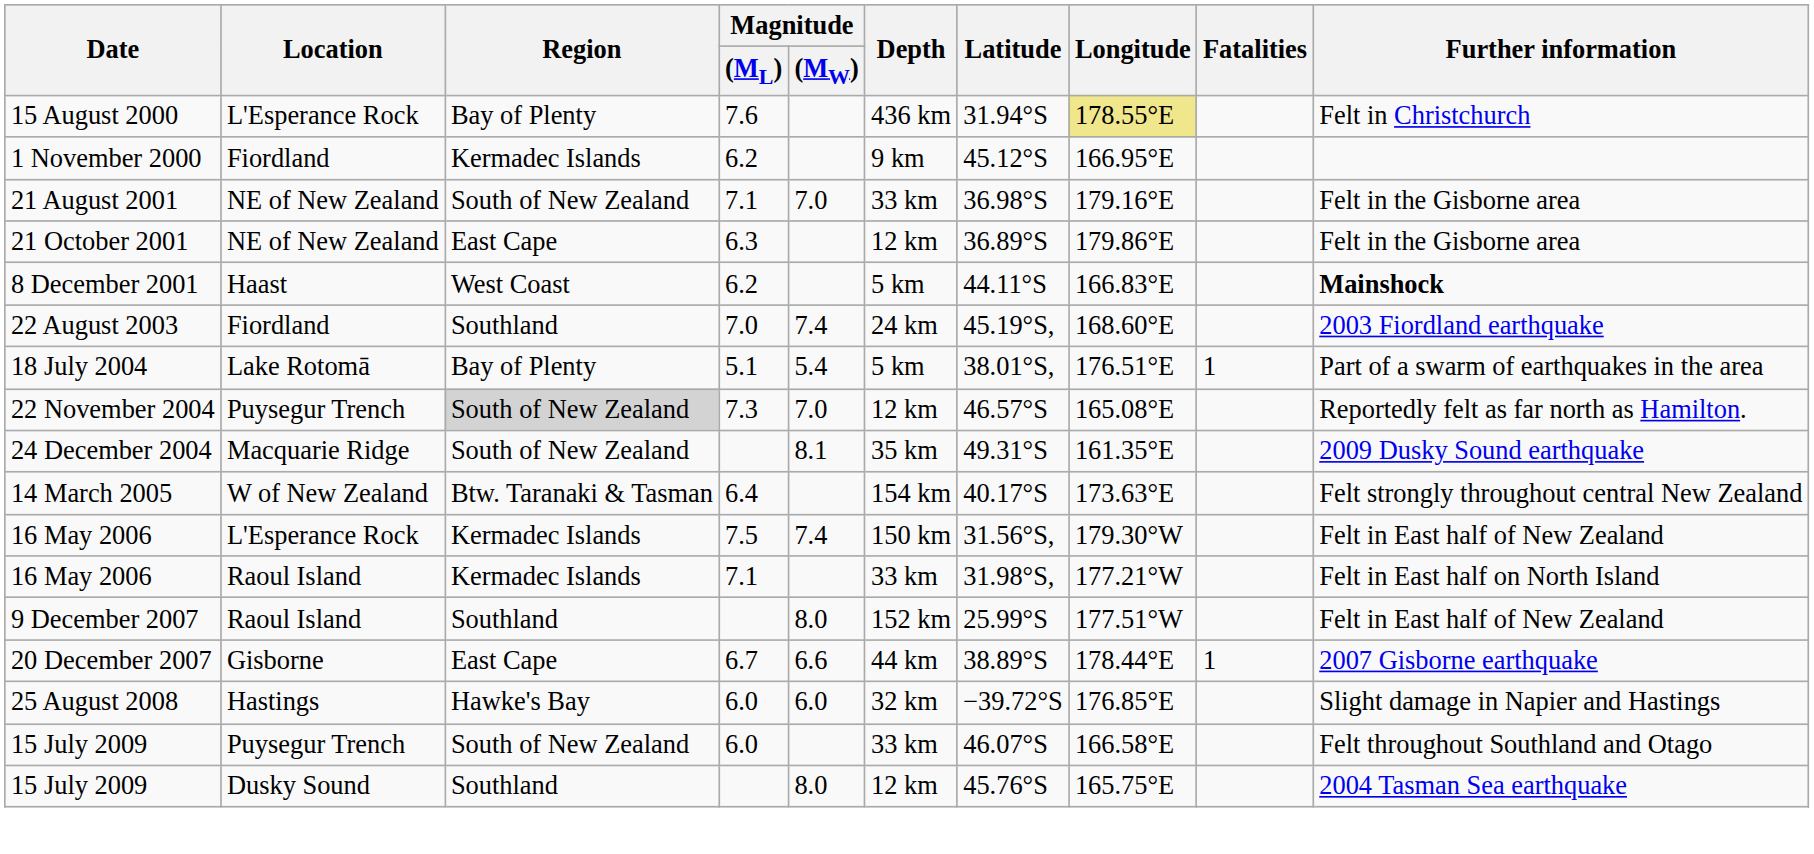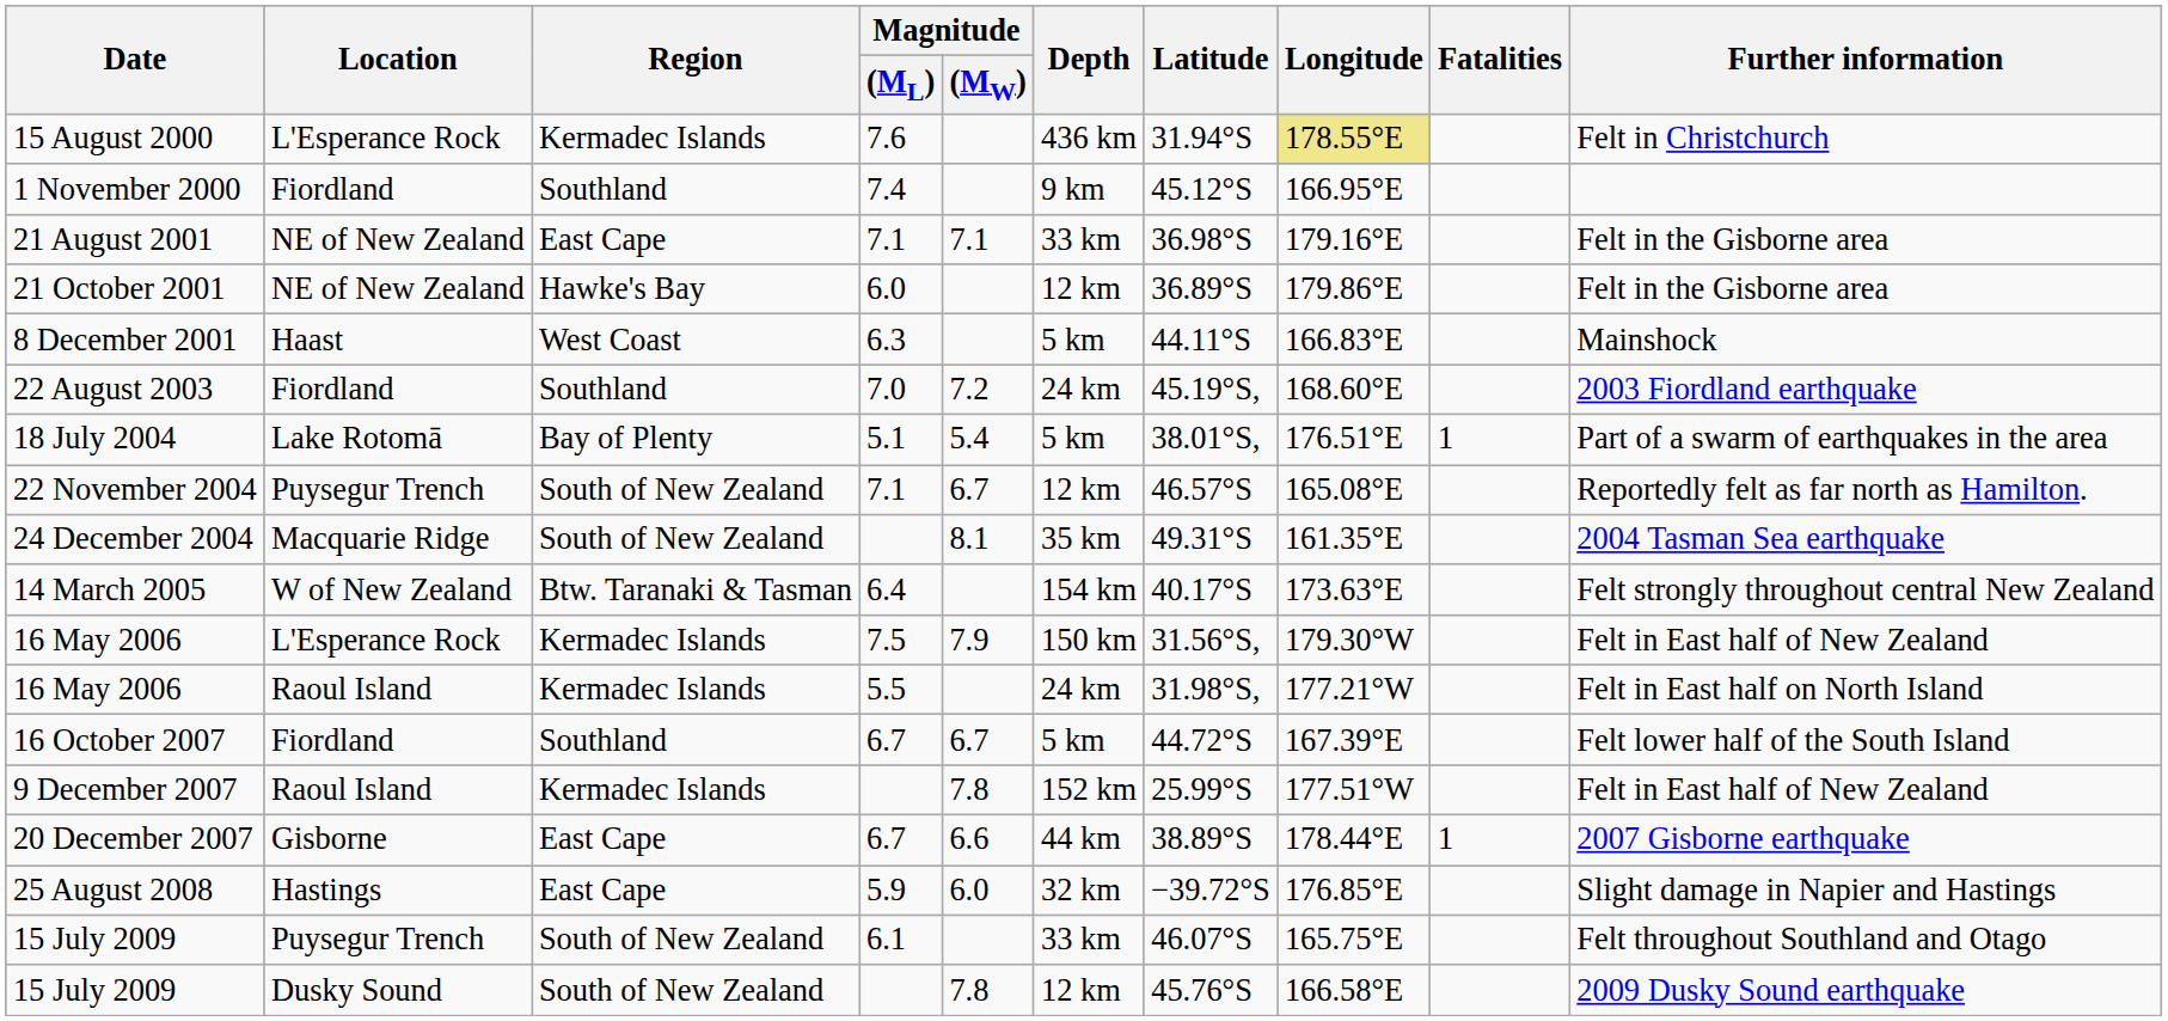15 August 2000 | Region: Bay of Plenty -> Kermadec Islands
1 November 2000 | Region: Kermadec Islands -> Southland
1 November 2000 | Magnitude / (ML): 6.2 -> 7.4
21 August 2001 | Region: South of New Zealand -> East Cape
21 August 2001 | Magnitude / (MW): 7.0 -> 7.1
21 October 2001 | Region: East Cape -> Hawke's Bay
21 October 2001 | Magnitude / (ML): 6.3 -> 6.0
8 December 2001 | Magnitude / (ML): 6.2 -> 6.3
8 December 2001 | Further information: bold -> normal
22 August 2003 | Magnitude / (MW): 7.4 -> 7.2
22 November 2004 | Region: lightgrey background -> no background
22 November 2004 | Magnitude / (ML): 7.3 -> 7.1
22 November 2004 | Magnitude / (MW): 7.0 -> 6.7
24 December 2004 | Further information: 2009 Dusky Sound earthquake -> 2004 Tasman Sea earthquake
16 May 2006 / L'Esperance Rock | Magnitude / (MW): 7.4 -> 7.9
16 May 2006 / Raoul Island | Magnitude / (ML): 7.1 -> 5.5
16 May 2006 / Raoul Island | Depth: 33 km -> 24 km
+ row: 16 October 2007 | Fiordland | Southland | 6.7 | 6.7 | 5 km | 44.72°S | 167.39°E | Felt lower half of the South Island
9 December 2007 | Region: Southland -> Kermadec Islands
9 December 2007 | Magnitude / (MW): 8.0 -> 7.8
25 August 2008 | Region: Hawke's Bay -> East Cape
25 August 2008 | Magnitude / (ML): 6.0 -> 5.9
15 July 2009 / Puysegur Trench | Magnitude / (ML): 6.0 -> 6.1
15 July 2009 / Puysegur Trench | Longitude: 166.58°E -> 165.75°E
15 July 2009 / Dusky Sound | Region: Southland -> South of New Zealand
15 July 2009 / Dusky Sound | Magnitude / (MW): 8.0 -> 7.8
15 July 2009 / Dusky Sound | Longitude: 165.75°E -> 166.58°E
15 July 2009 / Dusky Sound | Further information: 2004 Tasman Sea earthquake -> 2009 Dusky Sound earthquake
